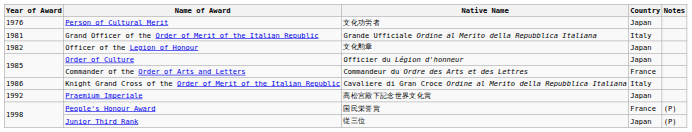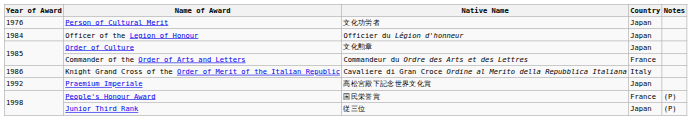- row: 1981 | Grand Officer of the Order of Merit of the Italian Republic | Grande Ufficiale Ordine al Merito della Repubblica Italiana | Italy
Officer of the Legion of Honour | Year of Award: 1982 -> 1984
Officer of the Legion of Honour | Native Name: 文化勲章 -> Officier du Légion d'honneur
Order of Culture | Native Name: Officier du Légion d'honneur -> 文化勲章
